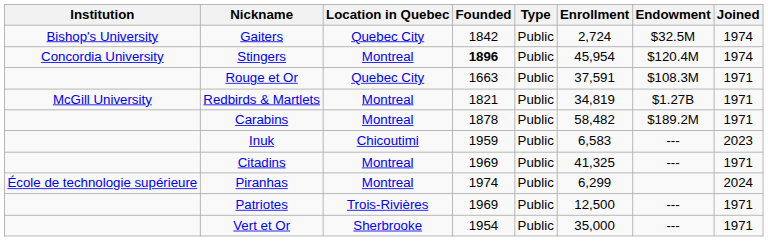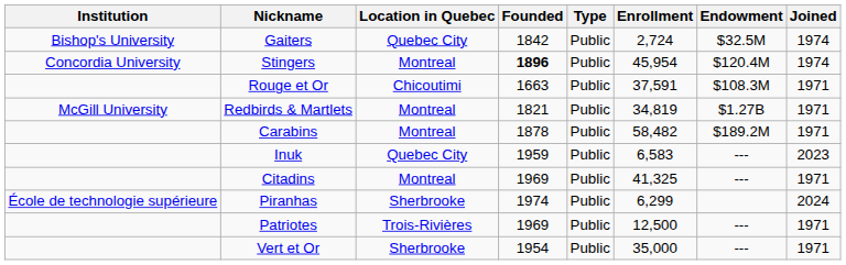Rouge et Or | Location in Quebec: Quebec City -> Chicoutimi
Inuk | Location in Quebec: Chicoutimi -> Quebec City
Piranhas | Location in Quebec: Montreal -> Sherbrooke
